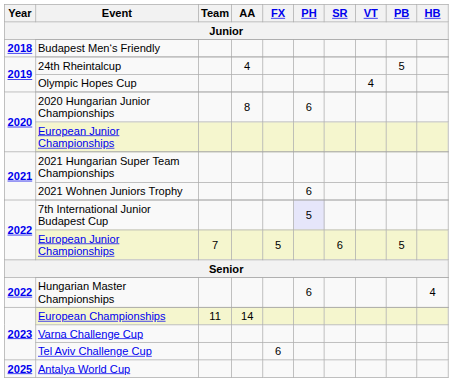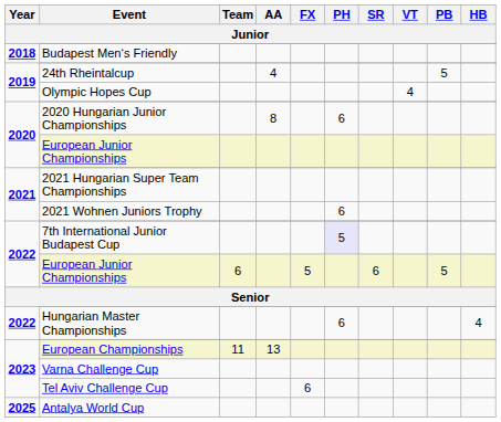2022 / European Junior Championships | Team: 7 -> 6
European Championships | AA: 14 -> 13
